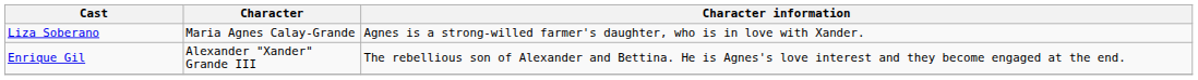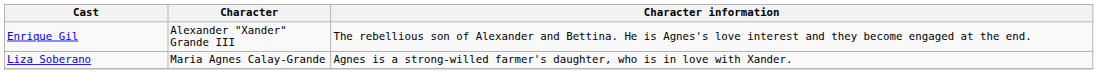rows swapped: Enrique Gil <-> Liza Soberano
